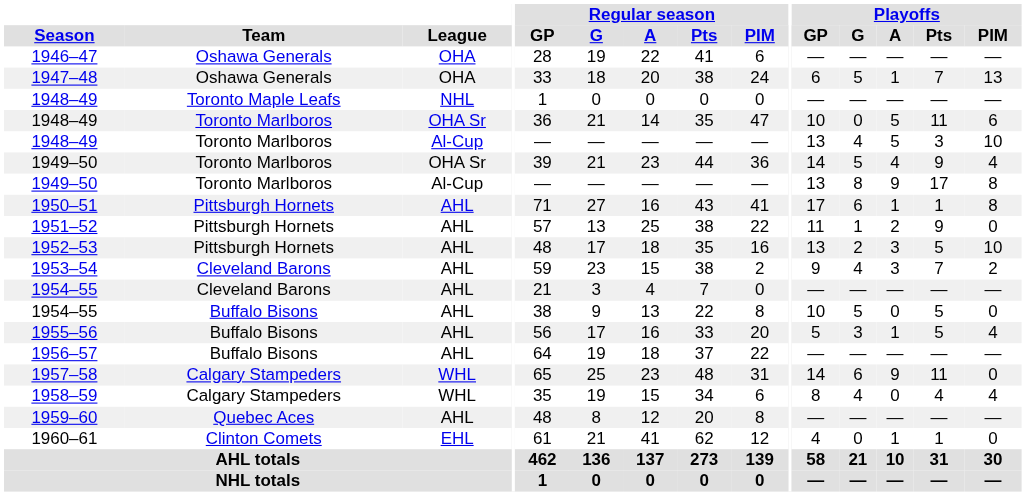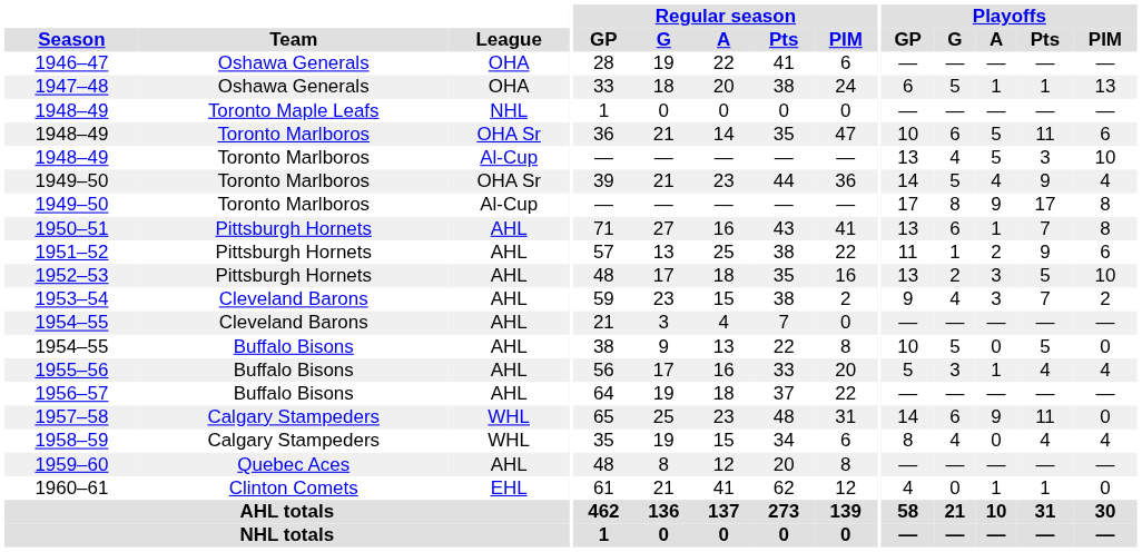1947–48 | Playoffs / Pts: 7 -> 1
1948–49 / OHA Sr | Playoffs / G: 0 -> 6
1949–50 / Al-Cup | Playoffs / GP: 13 -> 17
1950–51 | Playoffs / GP: 17 -> 13
1950–51 | Playoffs / Pts: 1 -> 7
1951–52 | Playoffs / PIM: 0 -> 6
1955–56 | Playoffs / Pts: 5 -> 4
